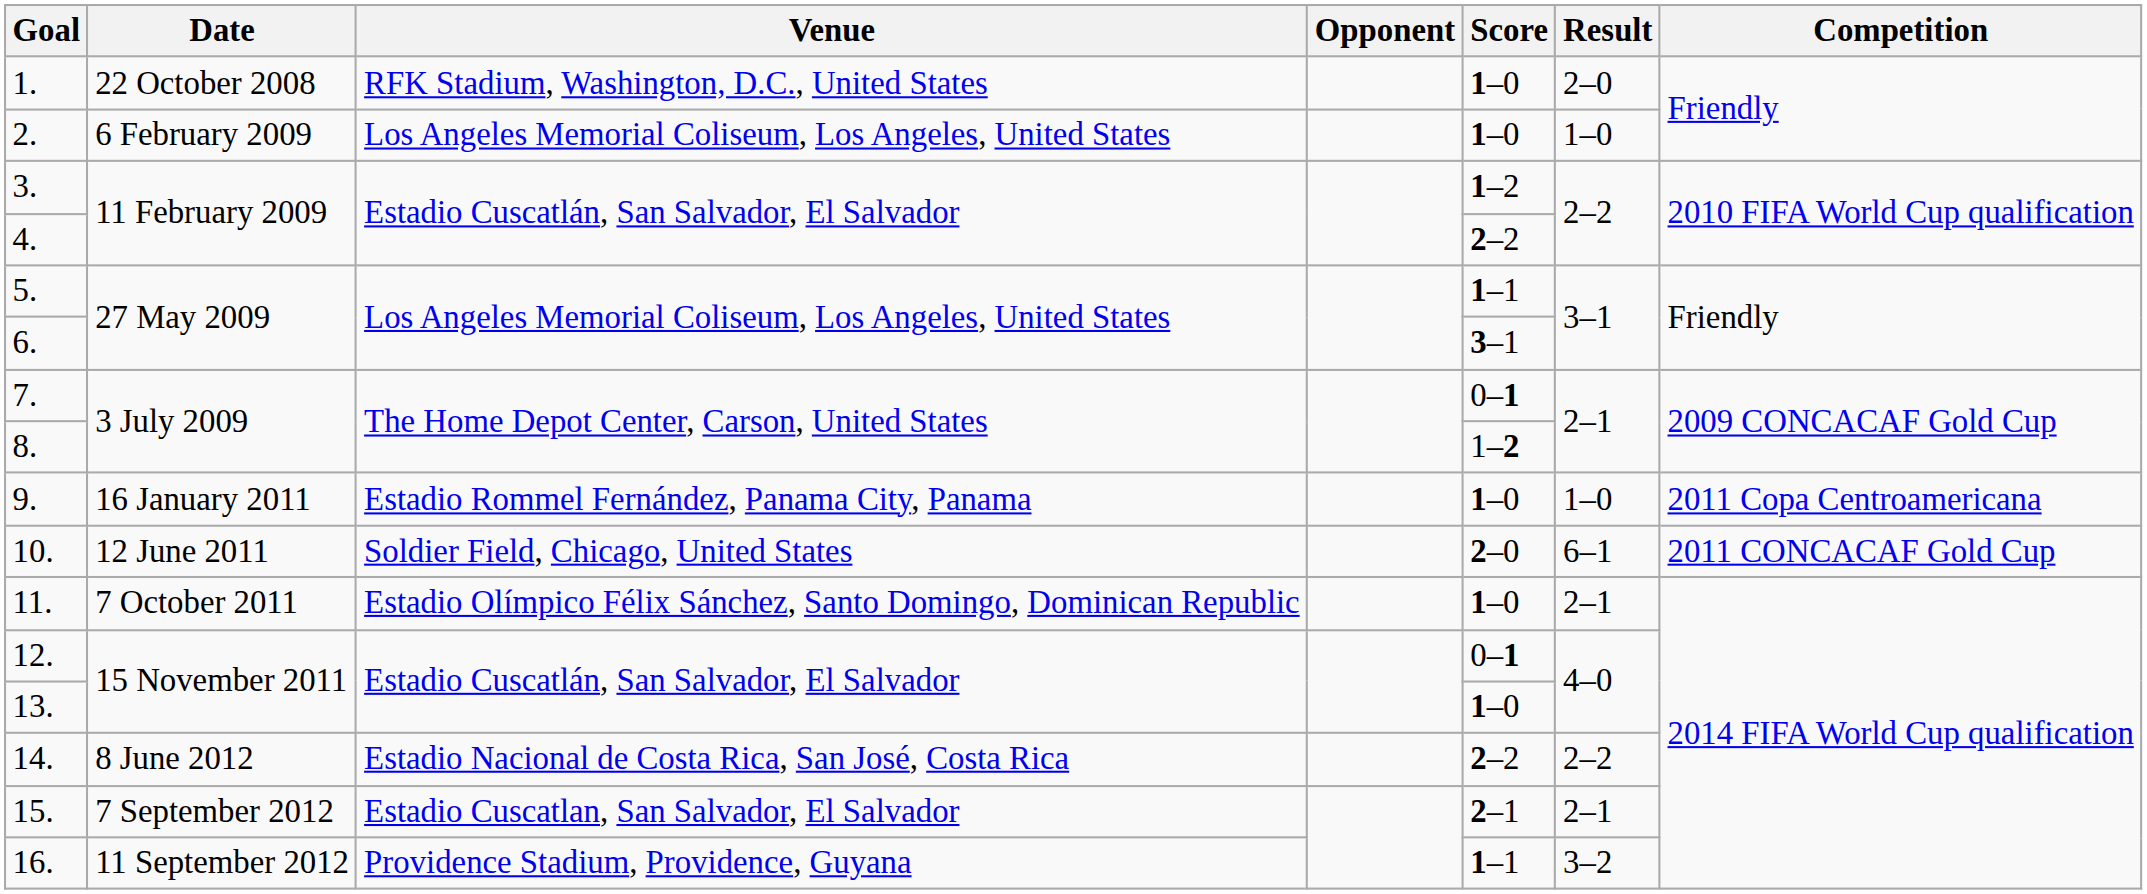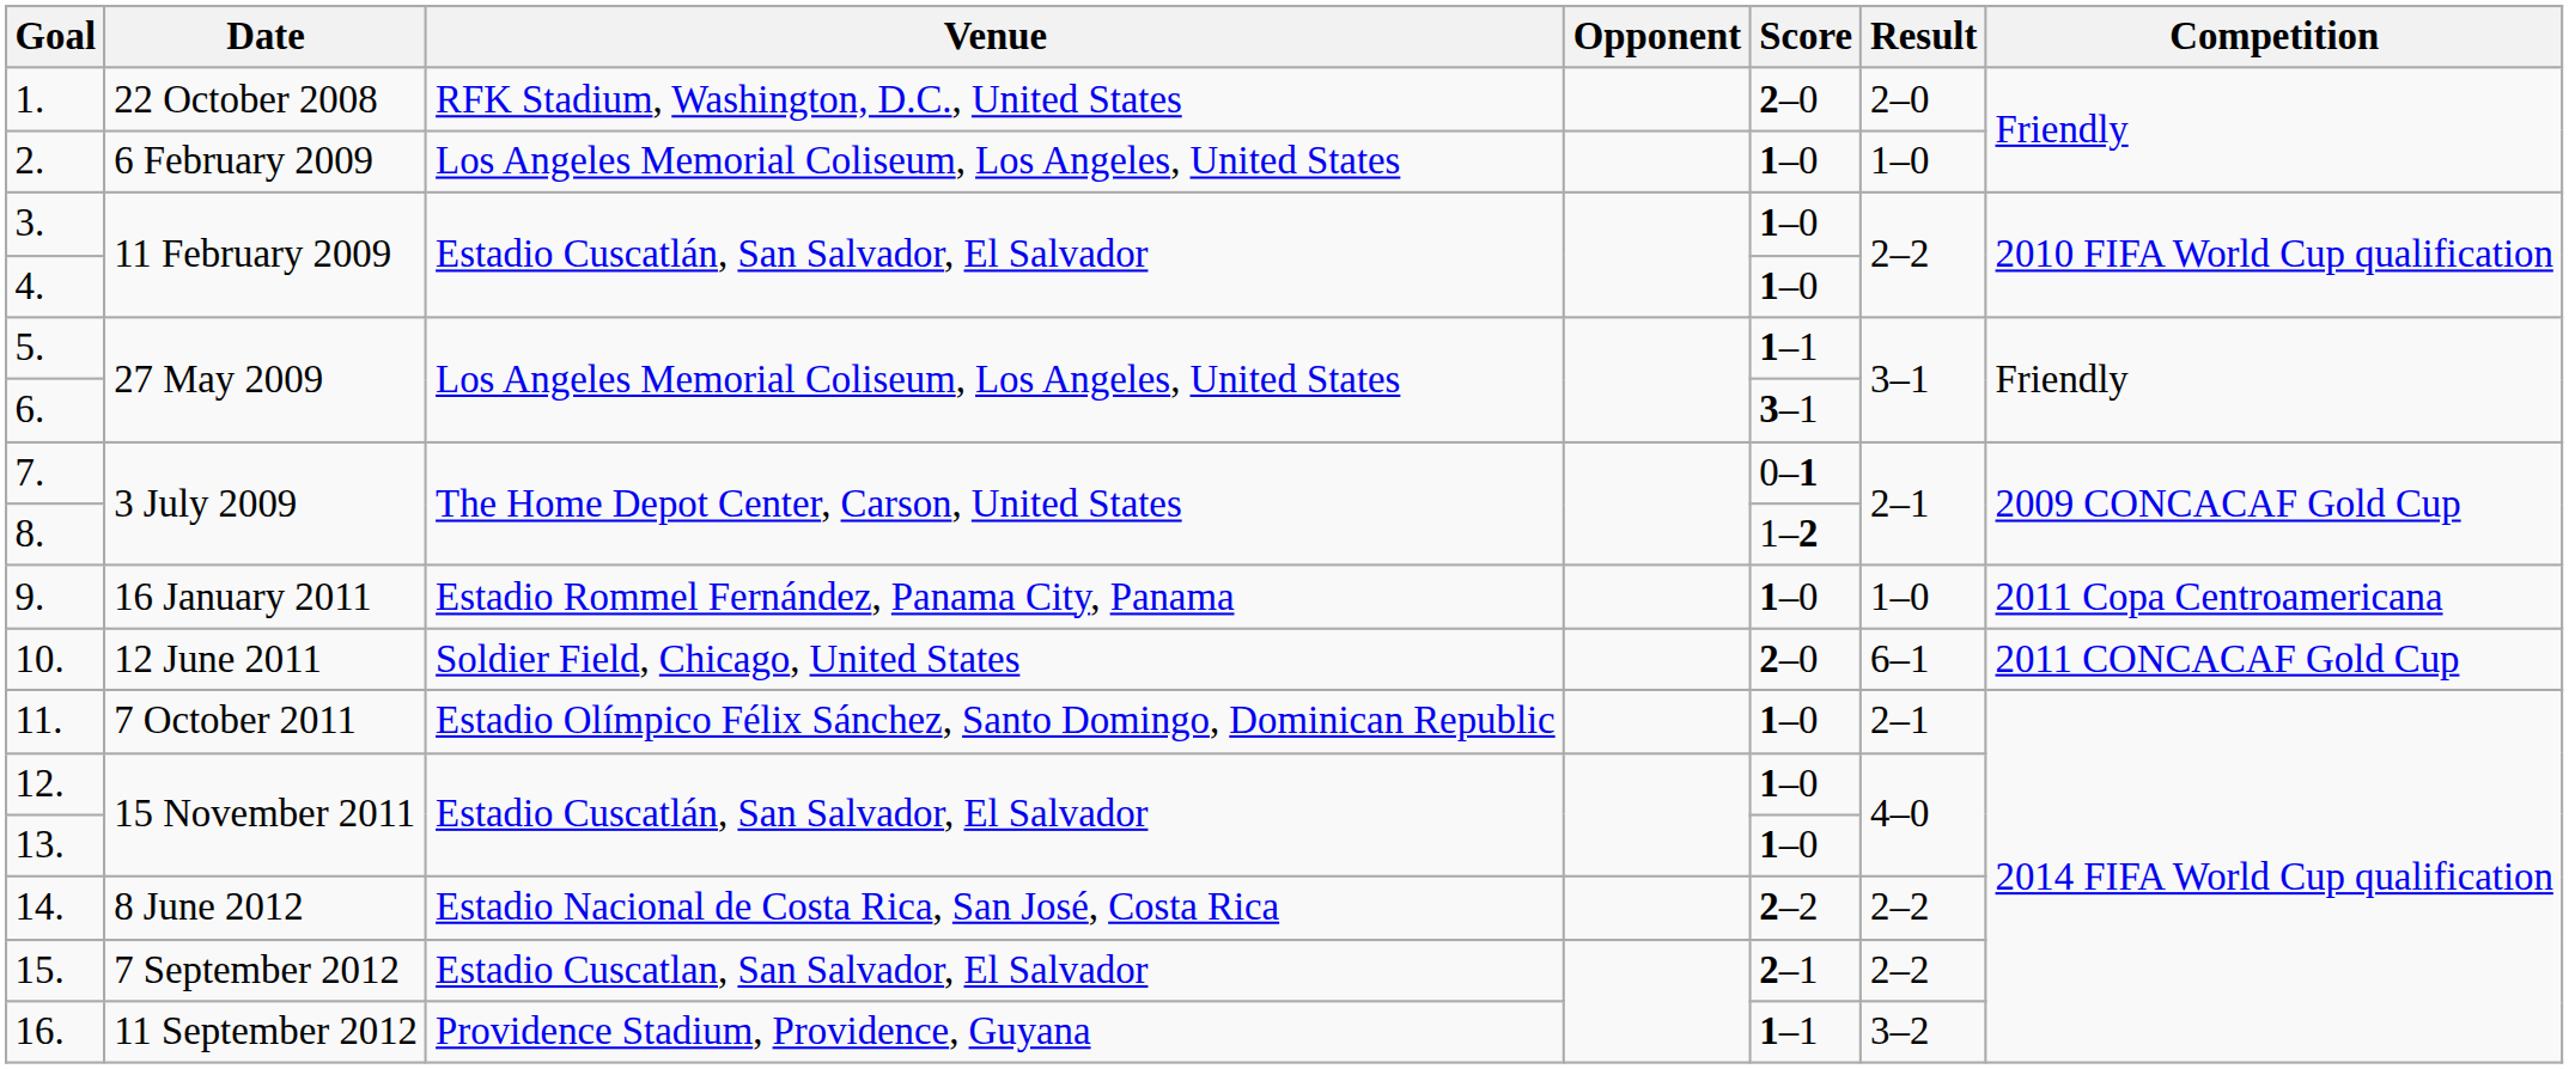1. | Score: 1–0 -> 2–0
3. | Score: 1–2 -> 1–0
4. | Score: 2–2 -> 1–0
12. | Score: 0–1 -> 1–0
15. | Result: 2–1 -> 2–2
